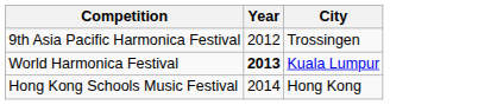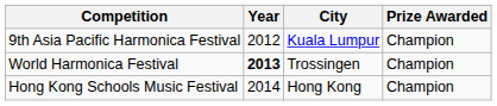+ column: Prize Awarded | Champion | Champion | Champion
9th Asia Pacific Harmonica Festival | City: Trossingen -> Kuala Lumpur
World Harmonica Festival | City: Kuala Lumpur -> Trossingen
